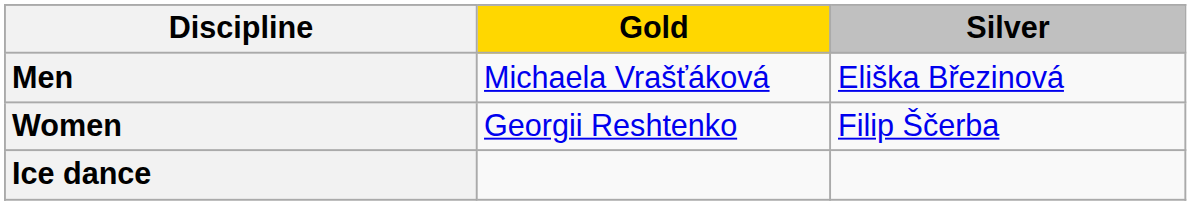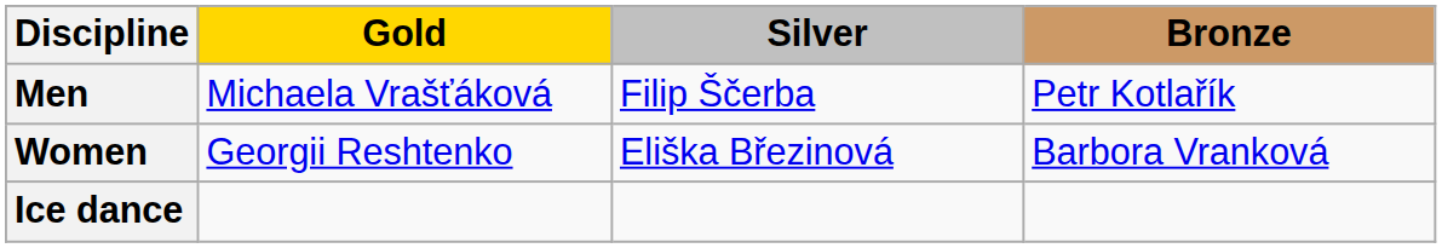+ column: Bronze | Petr Kotlařík | Barbora Vranková
Men | Silver: Eliška Březinová -> Filip Ščerba
Women | Silver: Filip Ščerba -> Eliška Březinová
